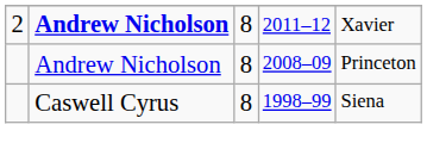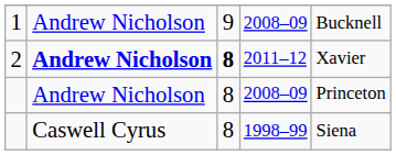+ row: 1 | Andrew Nicholson | 9 | 2008–09 | Bucknell
2 | column 3: normal -> bold
